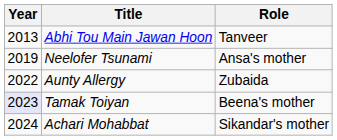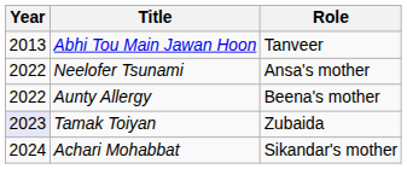Neelofer Tsunami | Year: 2019 -> 2022
Aunty Allergy | Role: Zubaida -> Beena's mother
Tamak Toiyan | Role: Beena's mother -> Zubaida
